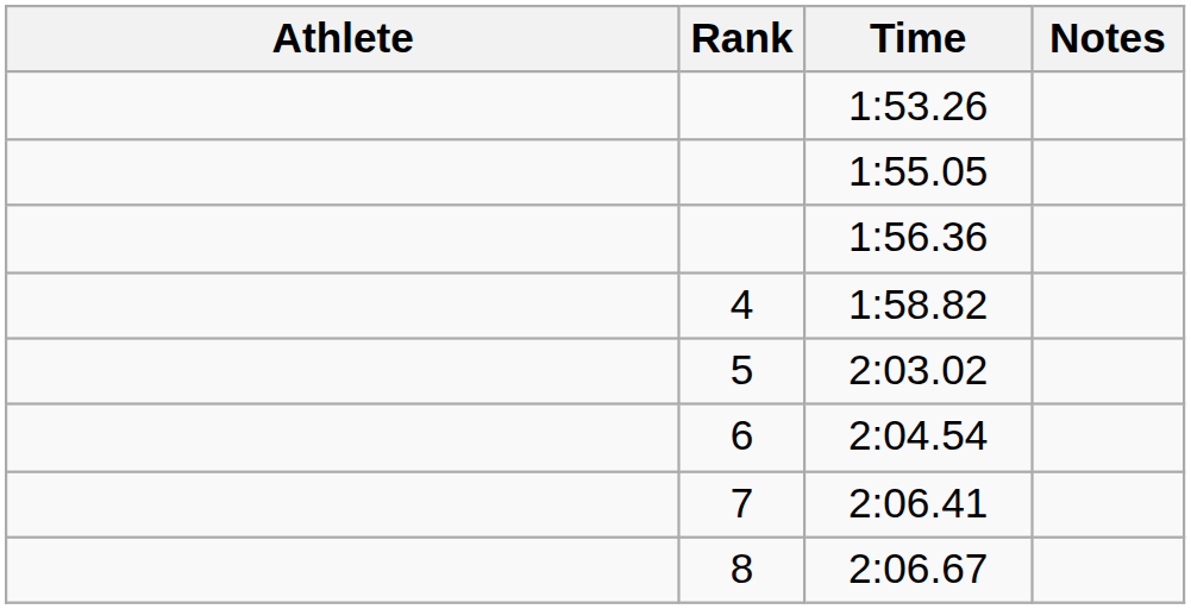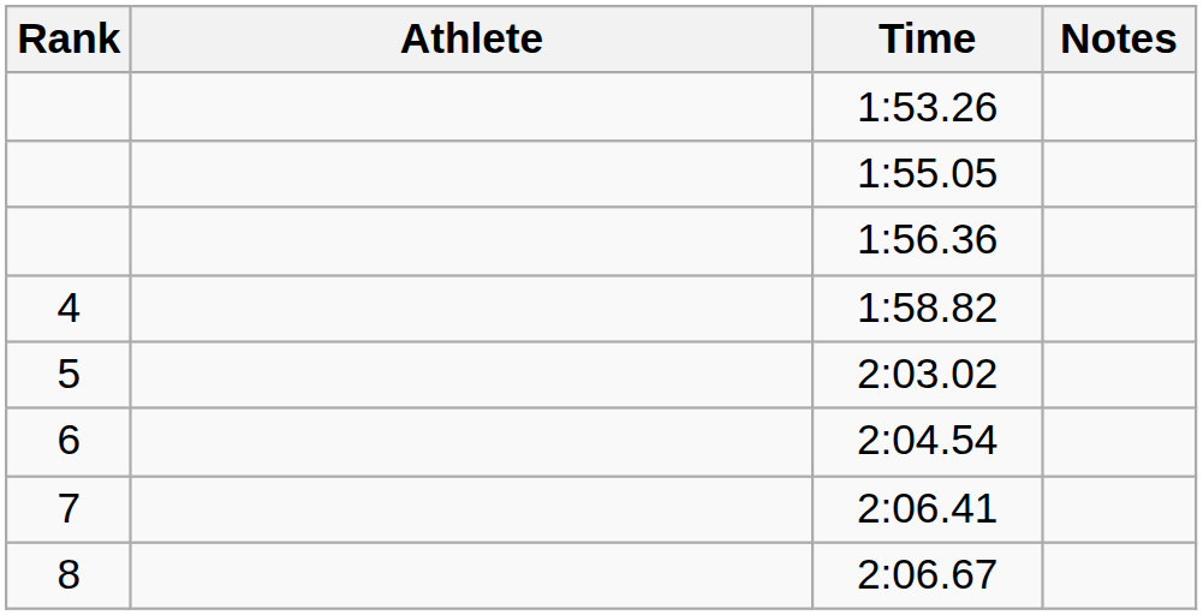columns swapped: Rank <-> Athlete
